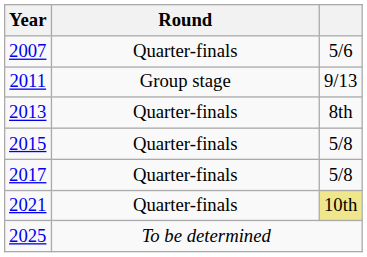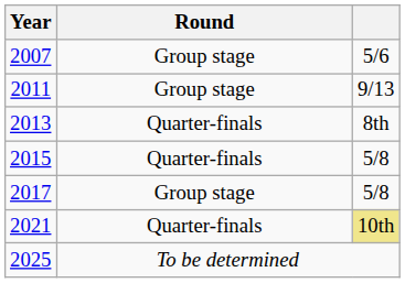2007 | Round: Quarter-finals -> Group stage
2017 | Round: Quarter-finals -> Group stage
